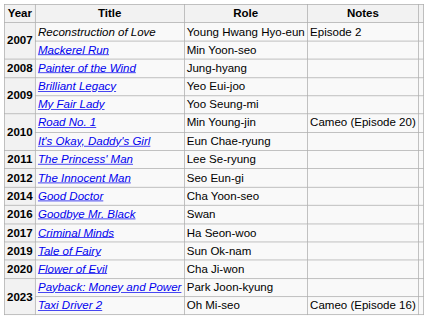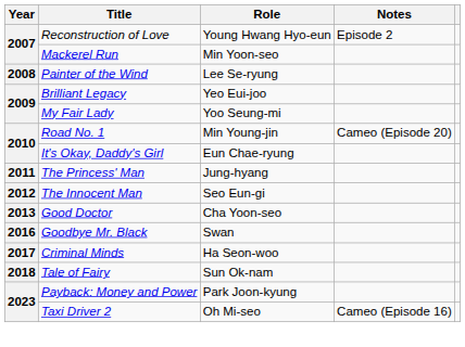Painter of the Wind | Role: Jung-hyang -> Lee Se-ryung
The Princess' Man | Role: Lee Se-ryung -> Jung-hyang
Good Doctor | Year: 2014 -> 2013
Tale of Fairy | Year: 2019 -> 2018
- row: 2020 | Flower of Evil | Cha Ji-won
